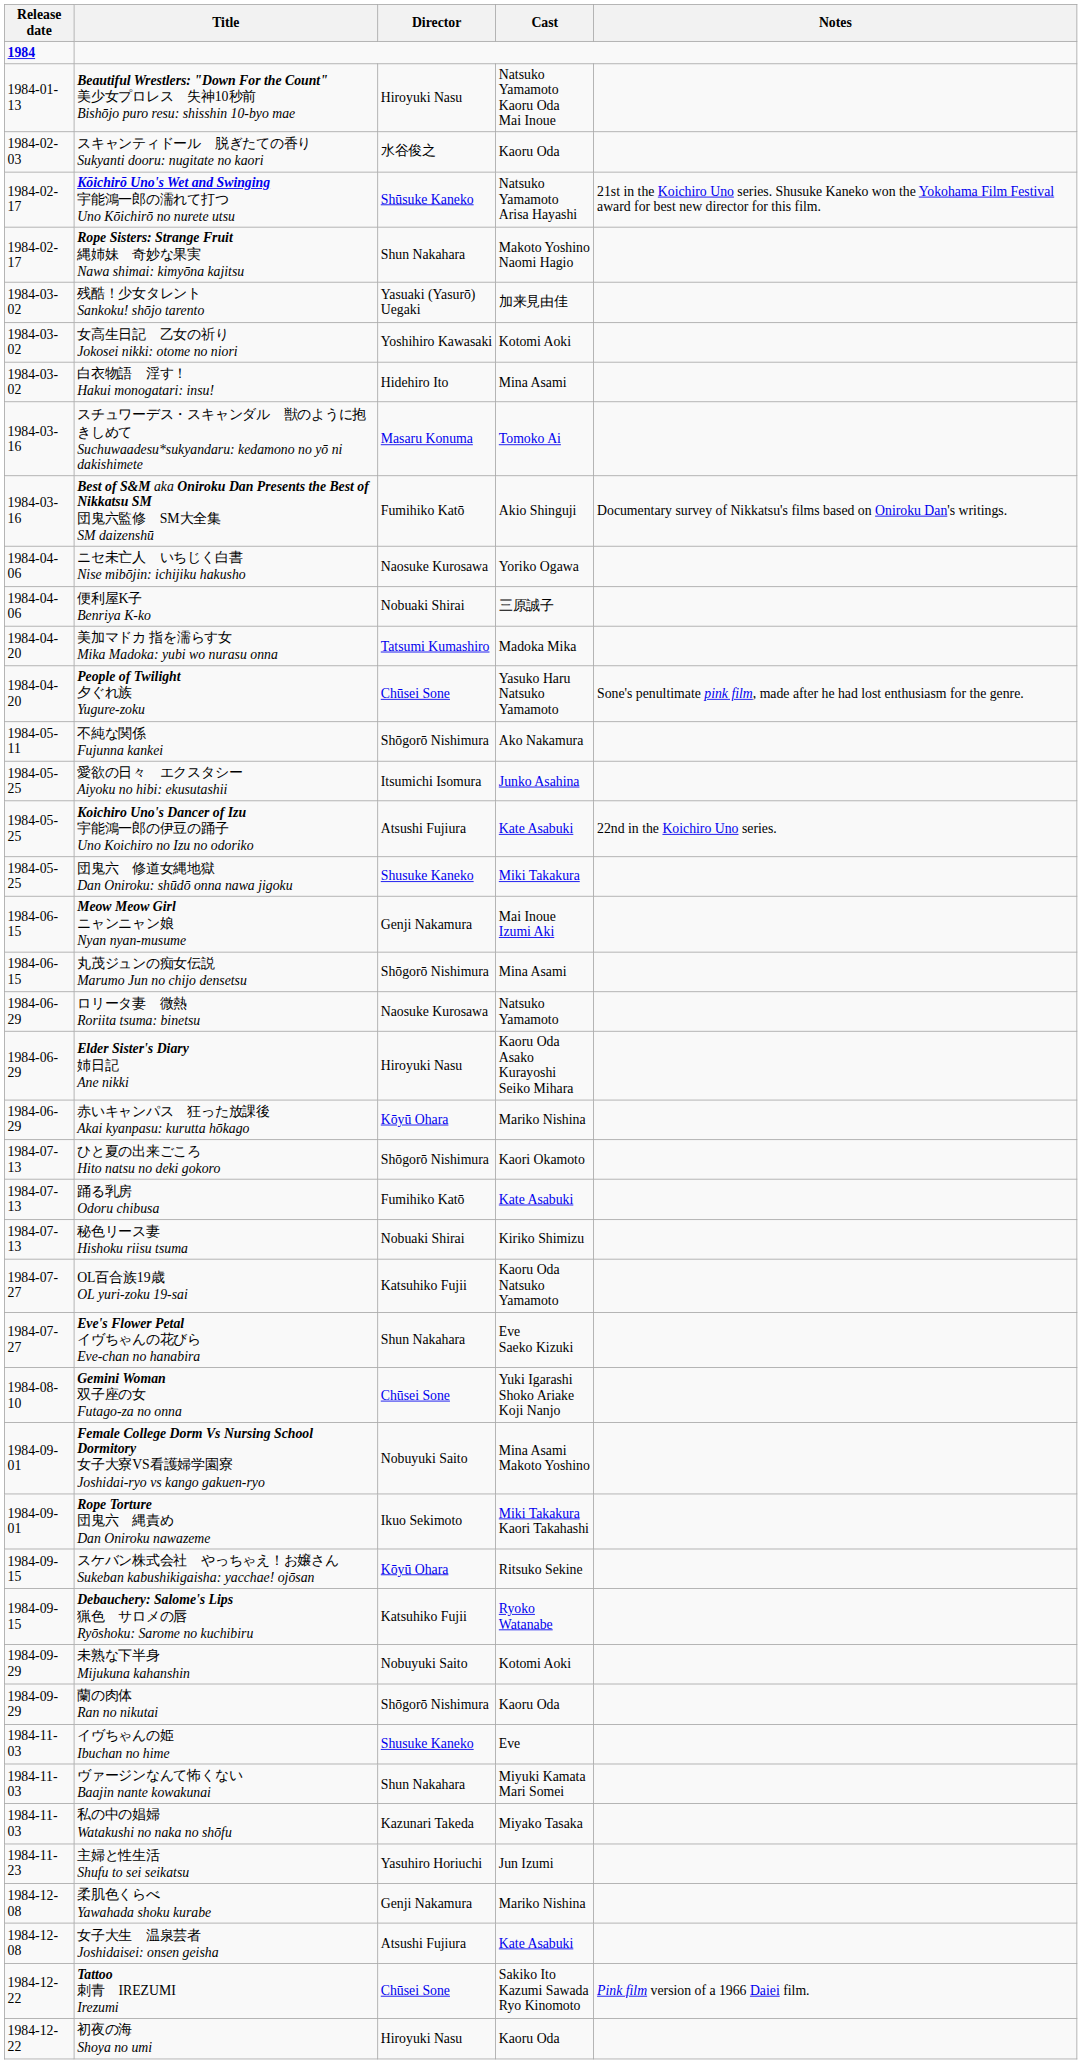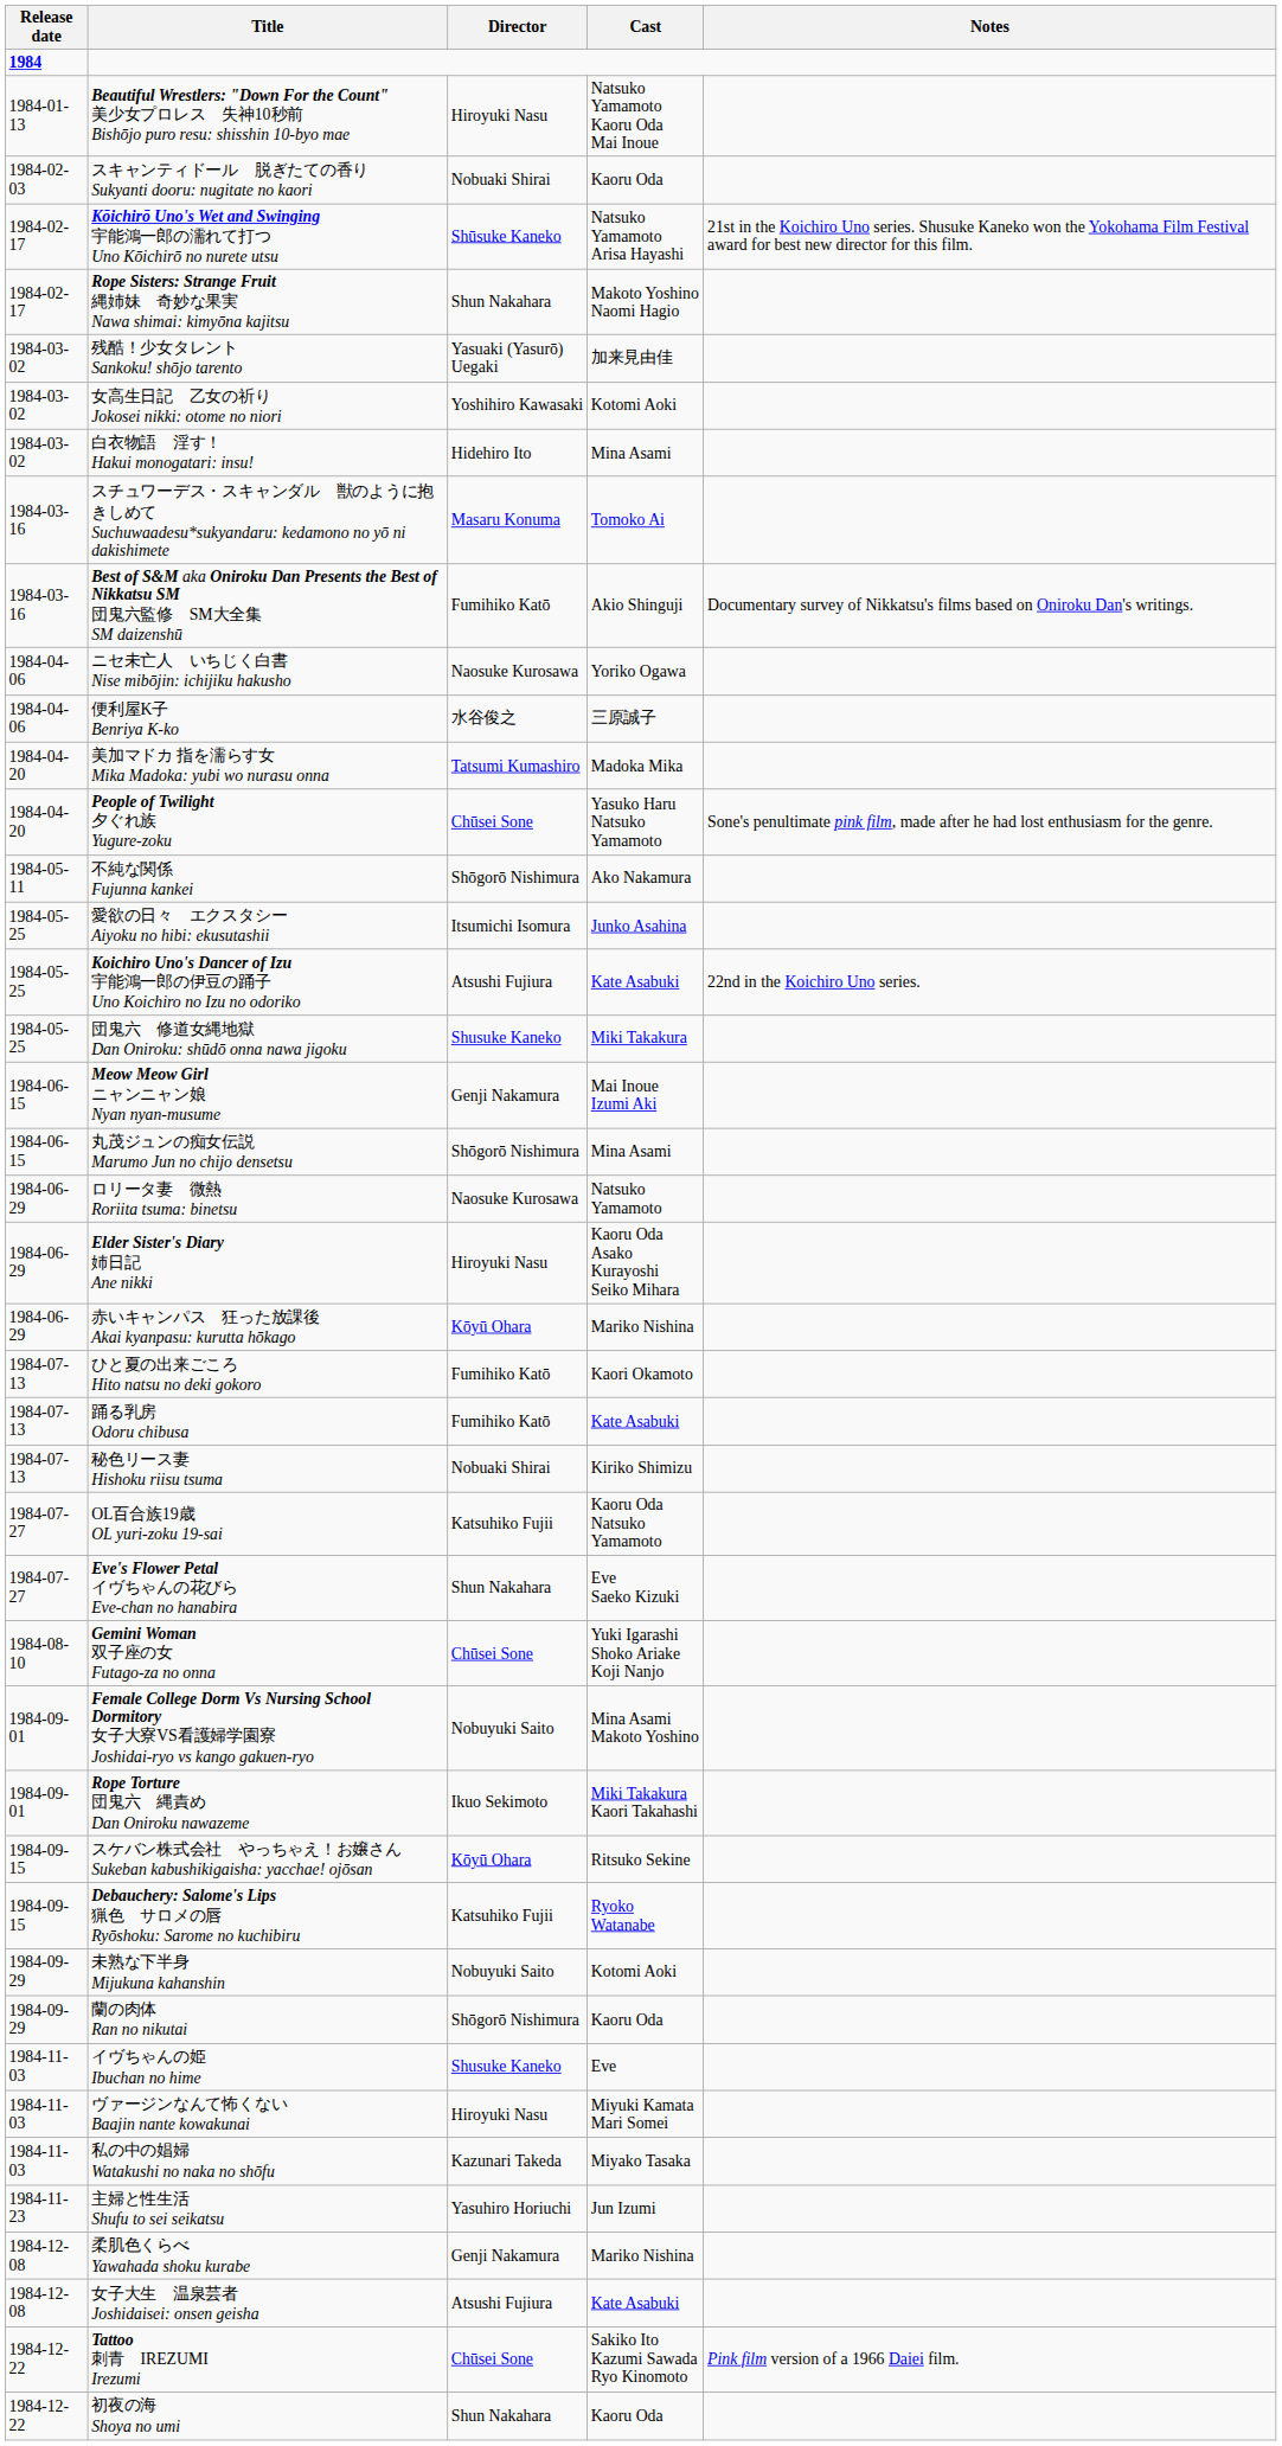スキャンティドール 脱ぎたての香り Sukyanti dooru: nugitate no kaori | Director: 水谷俊之 -> Nobuaki Shirai
便利屋K子 Benriya K-ko | Director: Nobuaki Shirai -> 水谷俊之
ひと夏の出来ごころ Hito natsu no deki gokoro | Director: Shōgorō Nishimura -> Fumihiko Katō
ヴァージンなんて怖くない Baajin nante kowakunai | Director: Shun Nakahara -> Hiroyuki Nasu
初夜の海 Shoya no umi | Director: Hiroyuki Nasu -> Shun Nakahara
